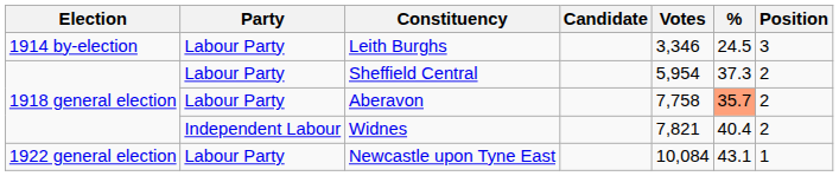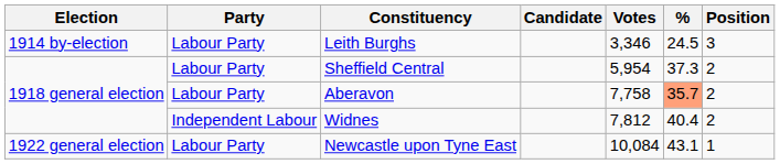Widnes | Votes: 7,821 -> 7,812
